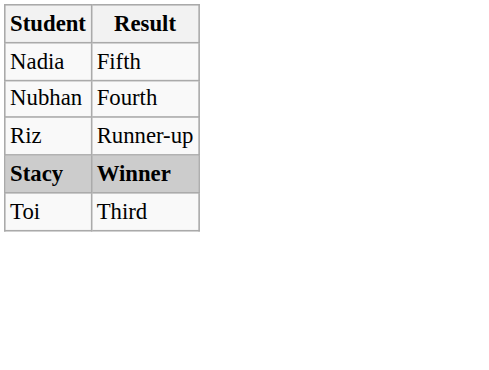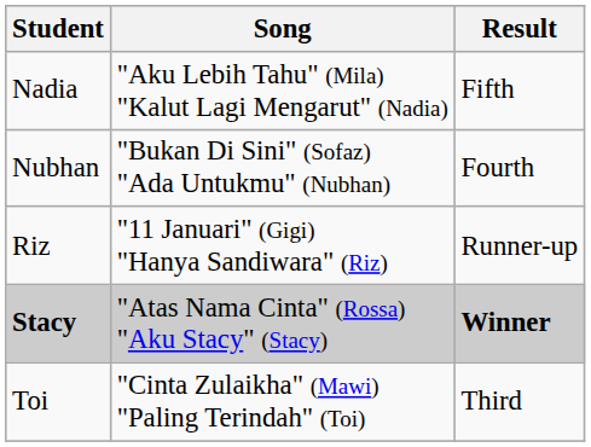+ column: Song | "Aku Lebih Tahu" (Mila) "Kalut Lagi Mengarut" (Nadia) | "Bukan Di Sini" (Sofaz) "Ada Untukmu" (Nubhan) | "11 Januari" (Gigi) "Hanya Sandiwara" (Riz) | "Atas Nama Cinta" (Rossa) "Aku Stacy" (Stacy) | "Cinta Zulaikha" (Mawi) "Paling Terindah" (Toi)
